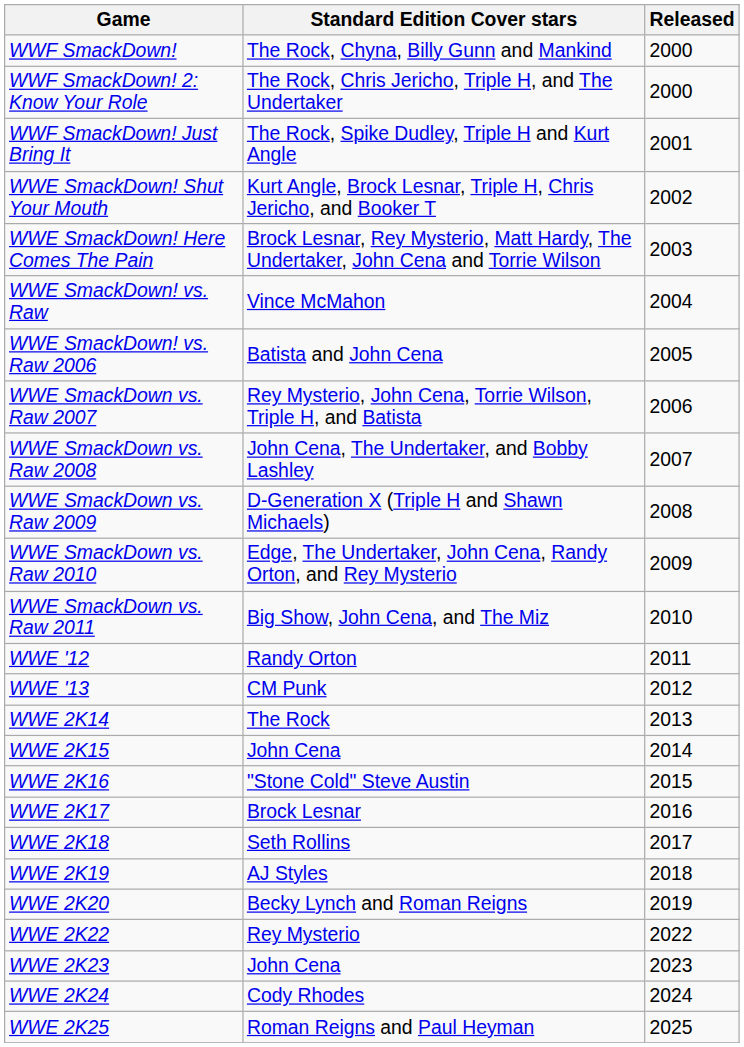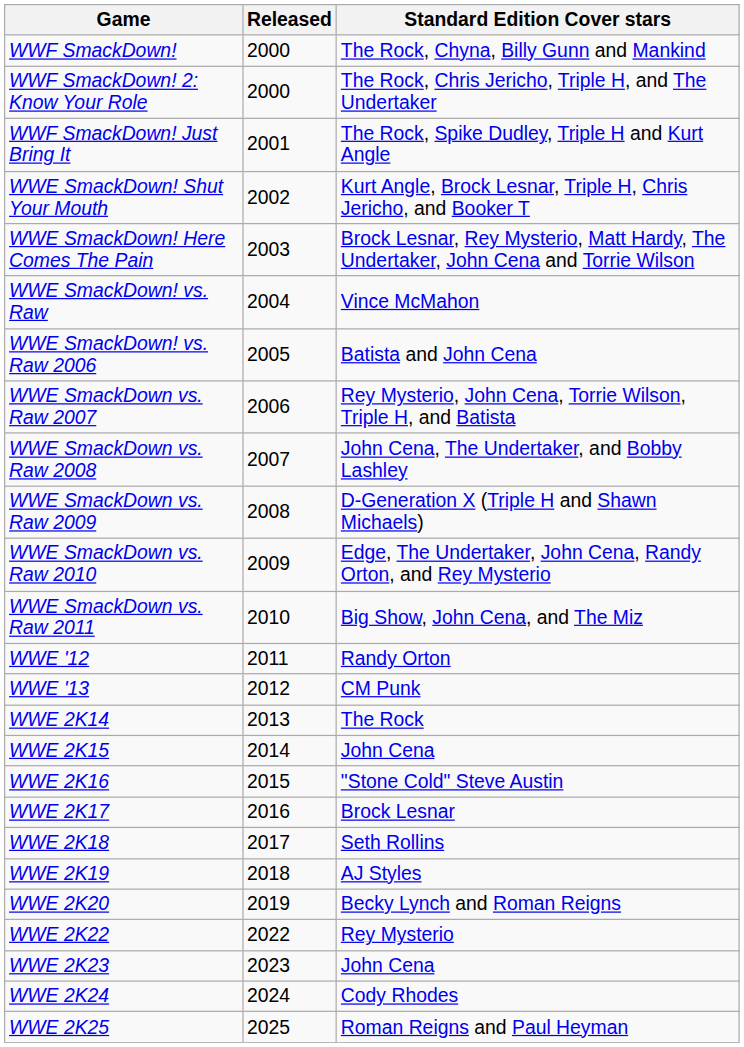columns swapped: Standard Edition Cover stars <-> Released
